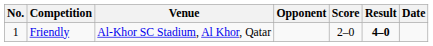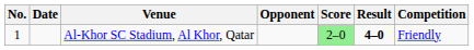columns swapped: Date <-> Competition
Al-Khor SC Stadium, Al Khor, Qatar | Score: no background -> lightgreen background
